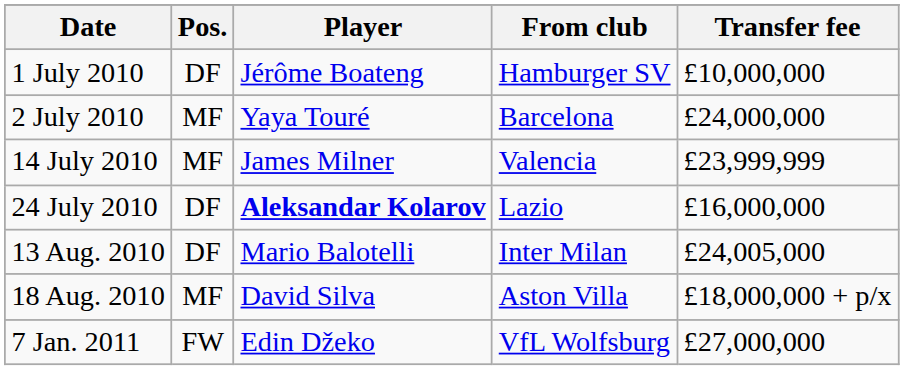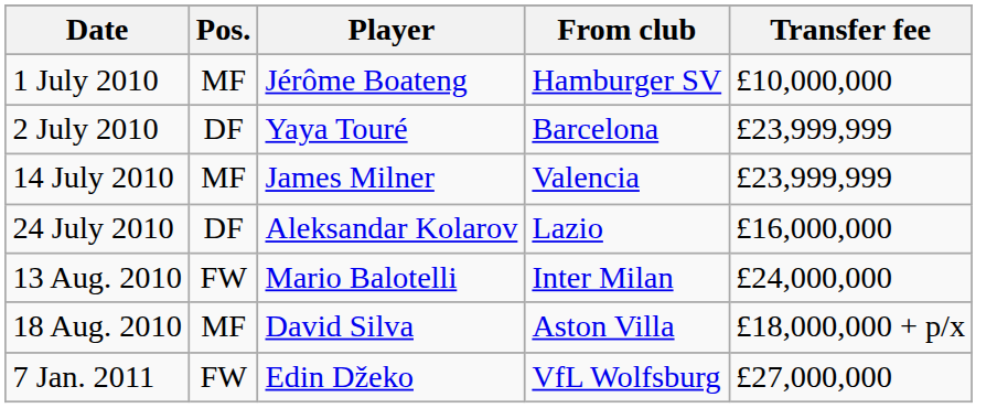1 July 2010 | Pos.: DF -> MF
2 July 2010 | Pos.: MF -> DF
2 July 2010 | Transfer fee: £24,000,000 -> £23,999,999
24 July 2010 | Player: bold -> normal
13 Aug. 2010 | Pos.: DF -> FW
13 Aug. 2010 | Transfer fee: £24,005,000 -> £24,000,000
